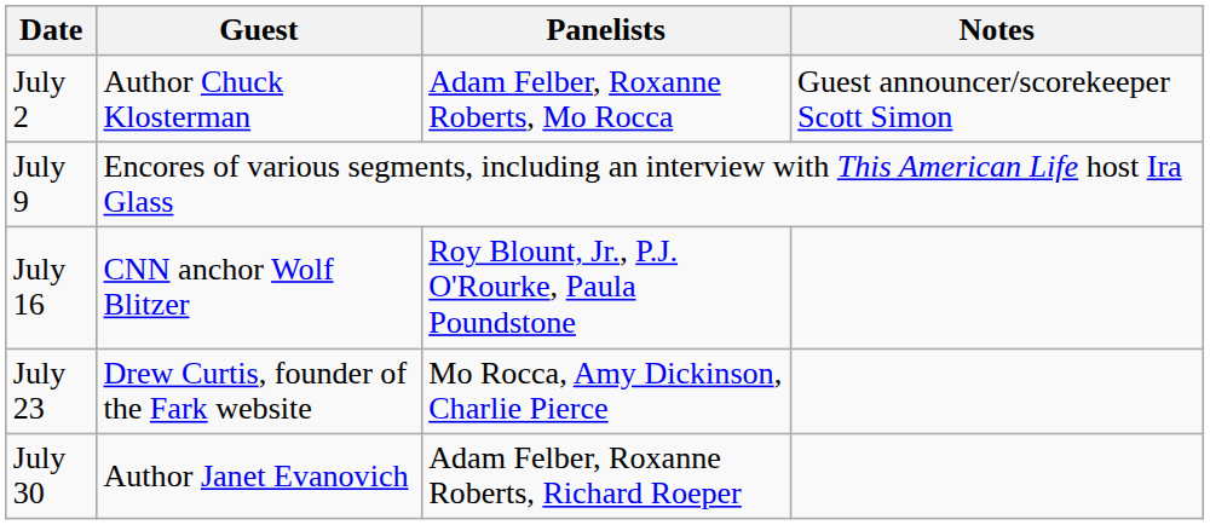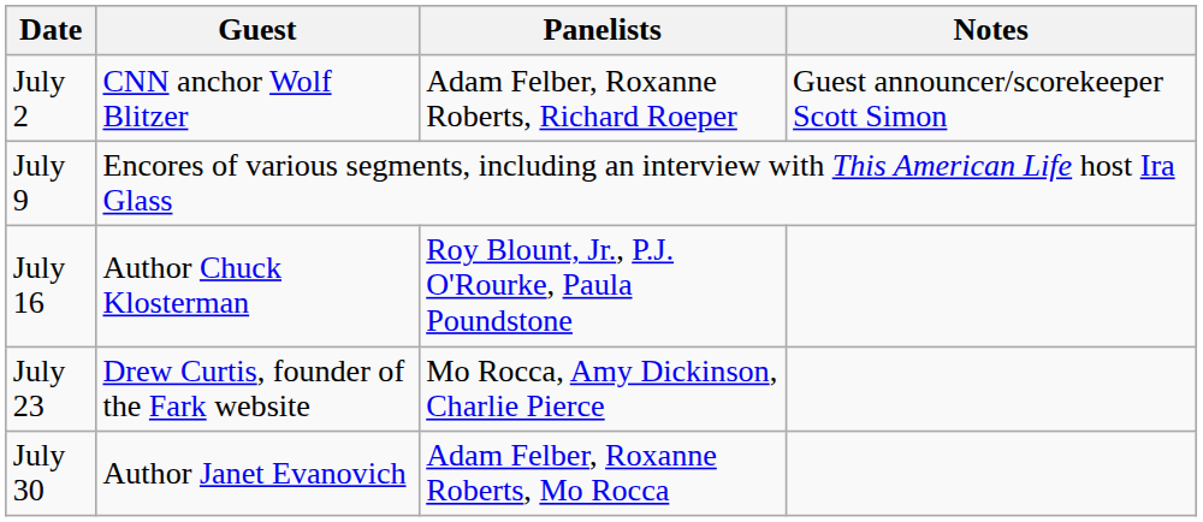July 2 | Guest: Author Chuck Klosterman -> CNN anchor Wolf Blitzer
July 2 | Panelists: Adam Felber, Roxanne Roberts, Mo Rocca -> Adam Felber, Roxanne Roberts, Richard Roeper
July 16 | Guest: CNN anchor Wolf Blitzer -> Author Chuck Klosterman
July 30 | Panelists: Adam Felber, Roxanne Roberts, Richard Roeper -> Adam Felber, Roxanne Roberts, Mo Rocca
